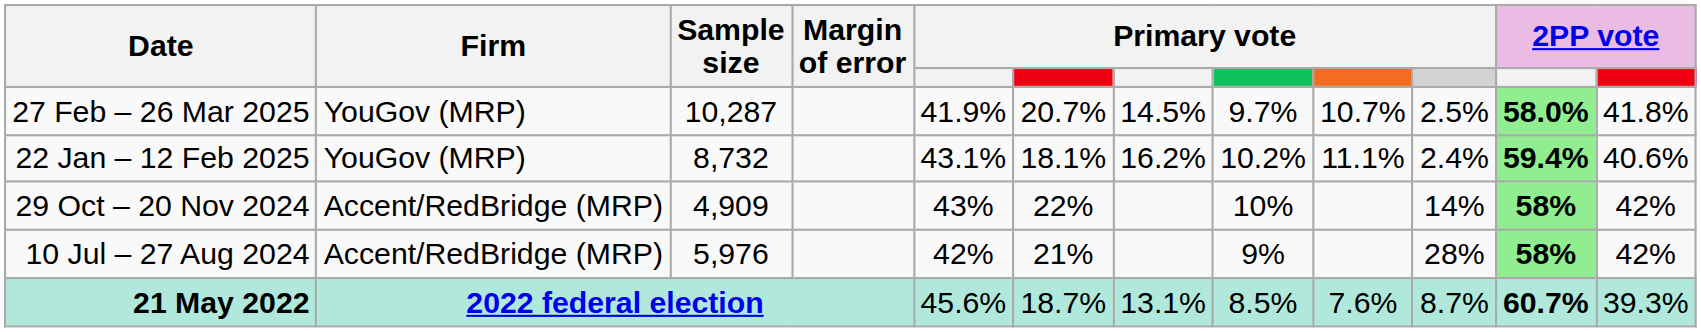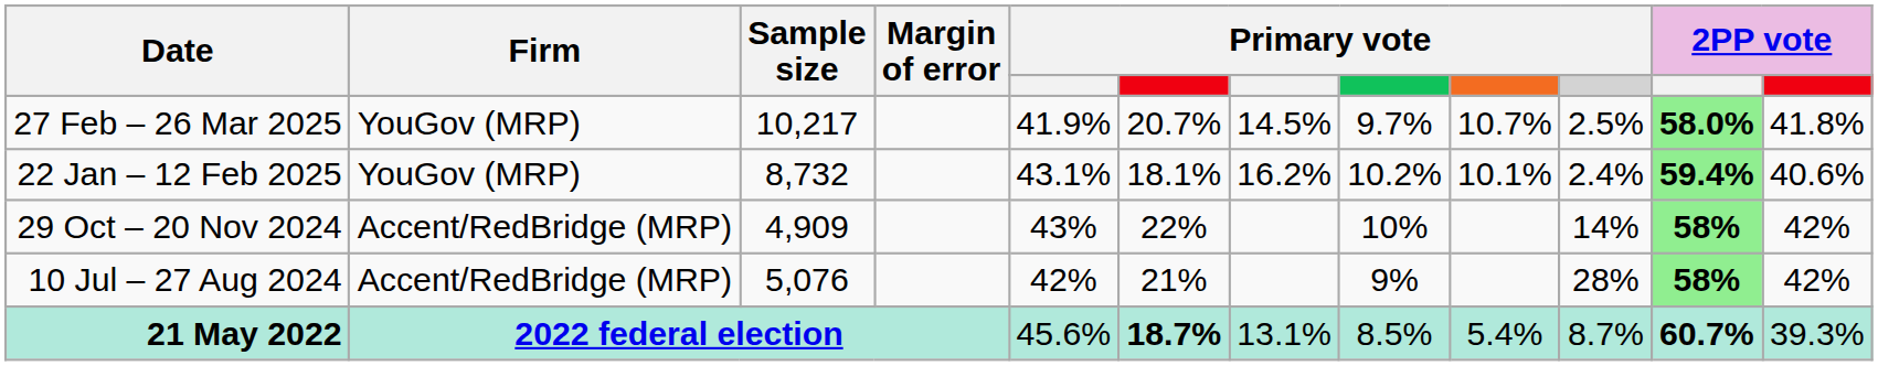27 Feb – 26 Mar 2025 | Sample size: 10,287 -> 10,217
22 Jan – 12 Feb 2025 | column 9: 11.1% -> 10.1%
10 Jul – 27 Aug 2024 | Sample size: 5,976 -> 5,076
21 May 2022 | column 6: normal -> bold
21 May 2022 | column 9: 7.6% -> 5.4%
